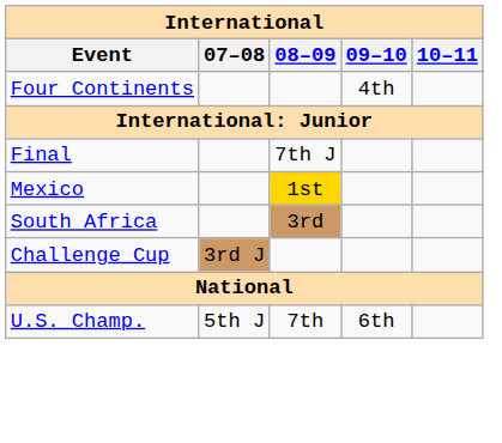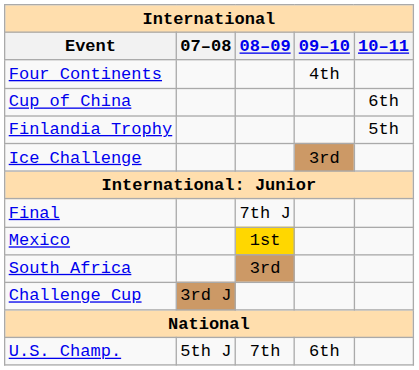+ row: Cup of China | 6th
+ row: Finlandia Trophy | 5th
+ row: Ice Challenge | 3rd
